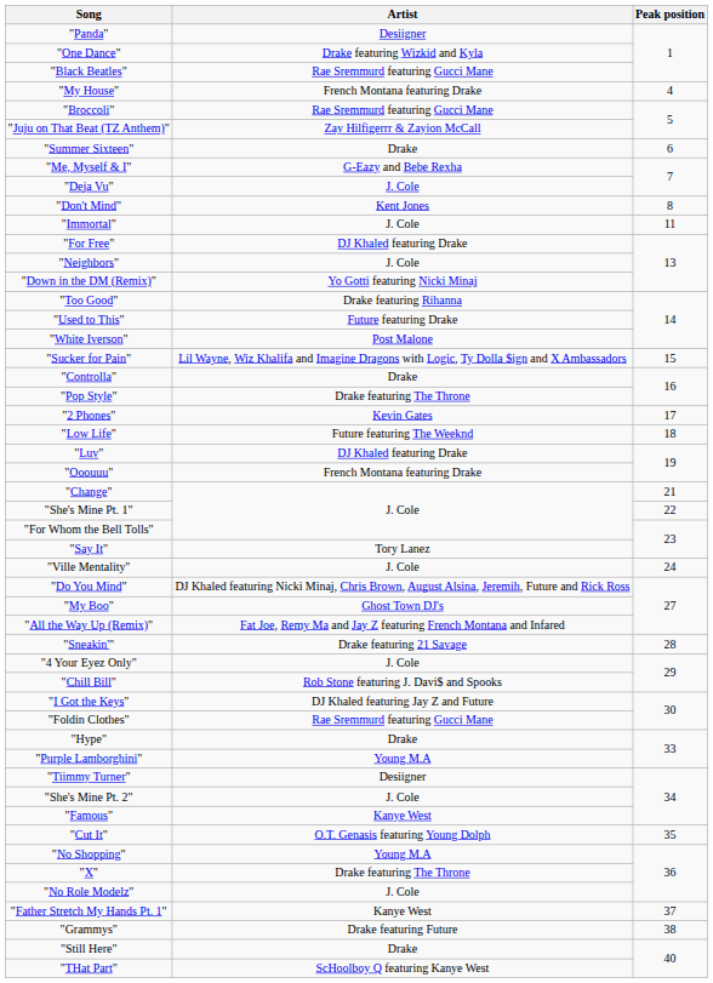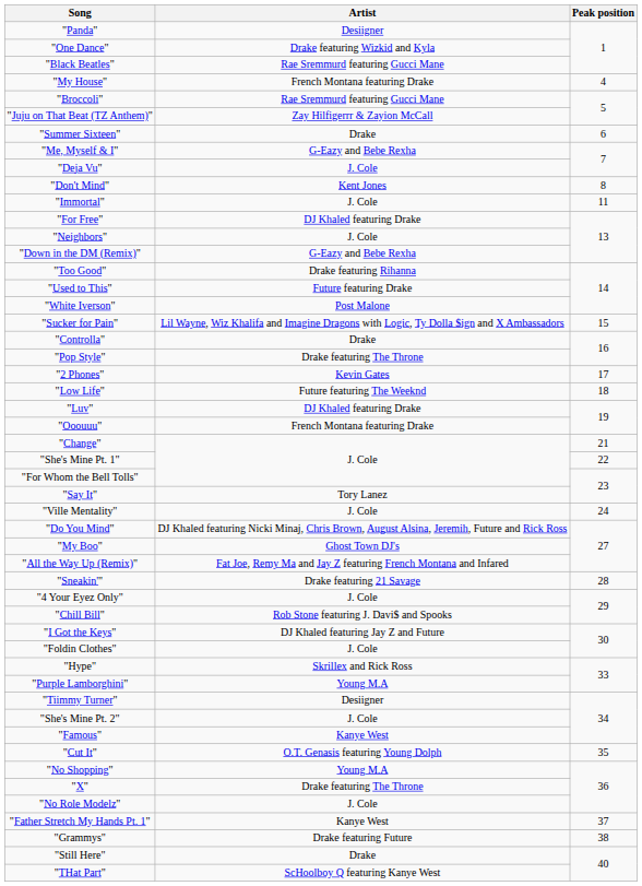"Down in the DM (Remix)" | Artist: Yo Gotti featuring Nicki Minaj -> G-Eazy and Bebe Rexha
"Foldin Clothes" | Artist: Rae Sremmurd featuring Gucci Mane -> J. Cole
"Hype" | Artist: Drake -> Skrillex and Rick Ross
